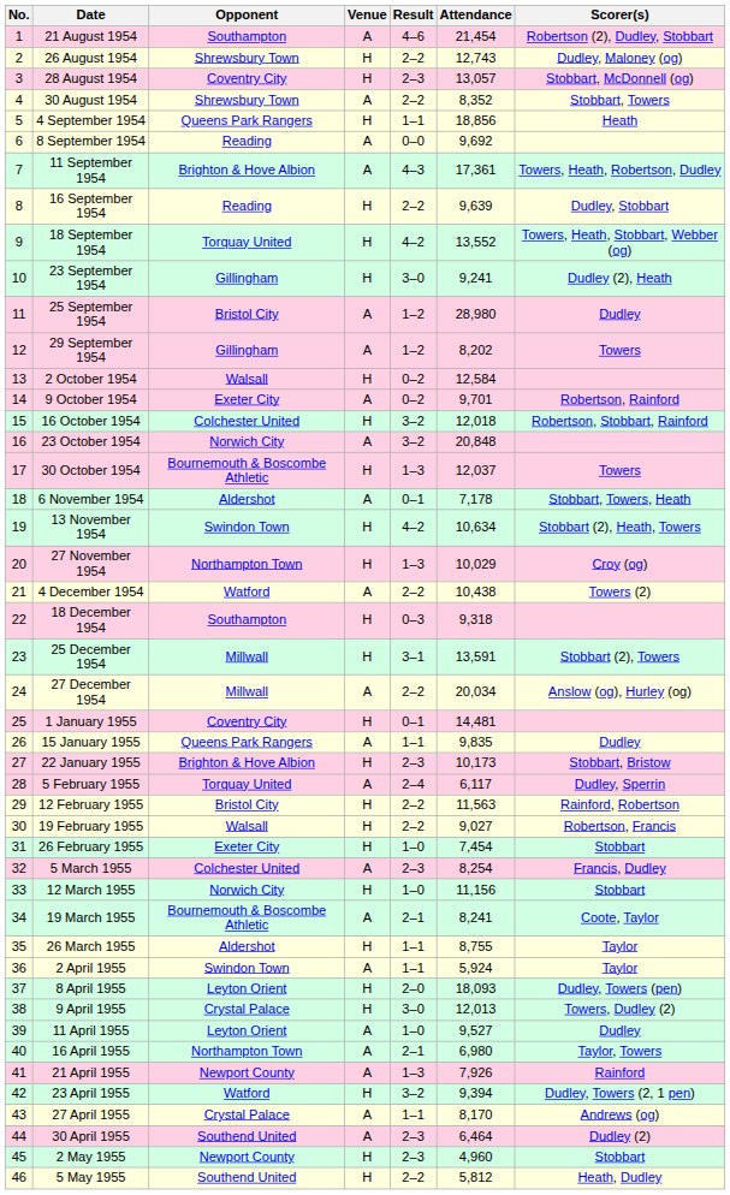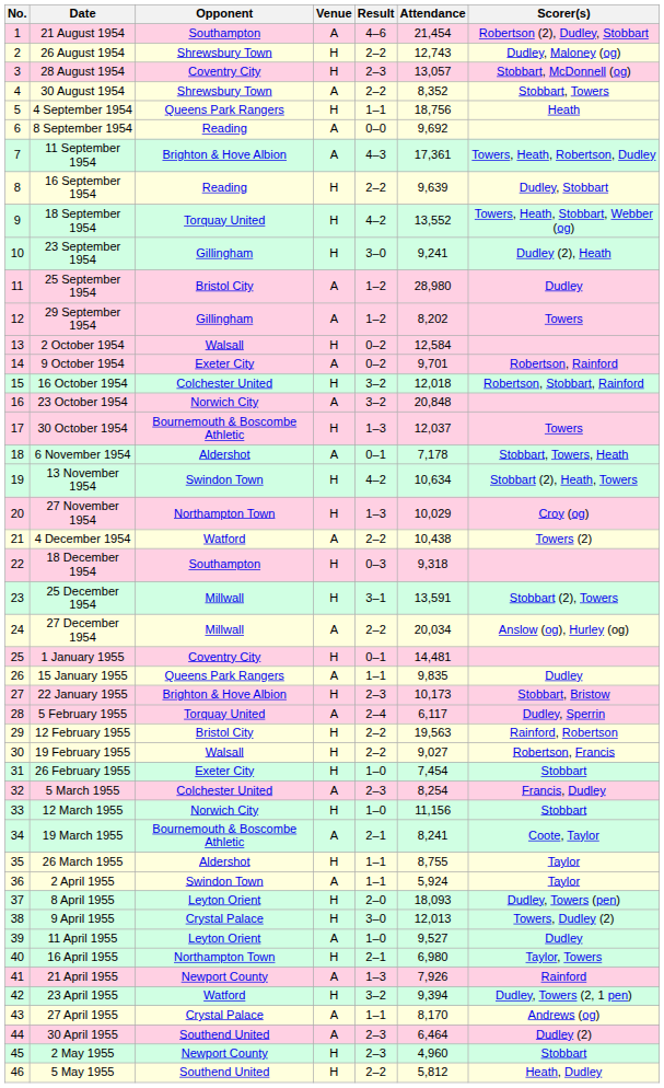4 September 1954 | Attendance: 18,856 -> 18,756
12 February 1955 | Attendance: 11,563 -> 19,563
16 April 1955 | Venue: A -> H
